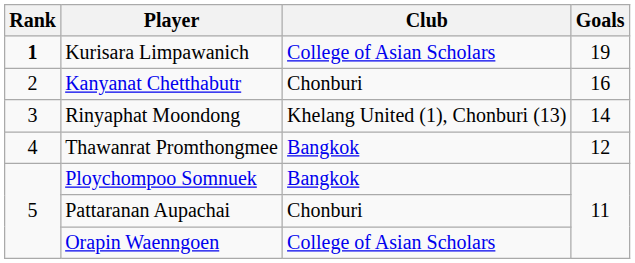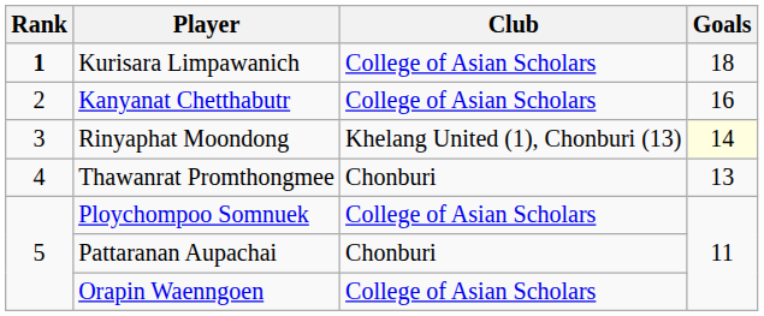Kurisara Limpawanich | Goals: 19 -> 18
Kanyanat Chetthabutr | Club: Chonburi -> College of Asian Scholars
Rinyaphat Moondong | Goals: no background -> lightyellow background
Thawanrat Promthongmee | Club: Bangkok -> Chonburi
Thawanrat Promthongmee | Goals: 12 -> 13
Ploychompoo Somnuek | Club: Bangkok -> College of Asian Scholars
